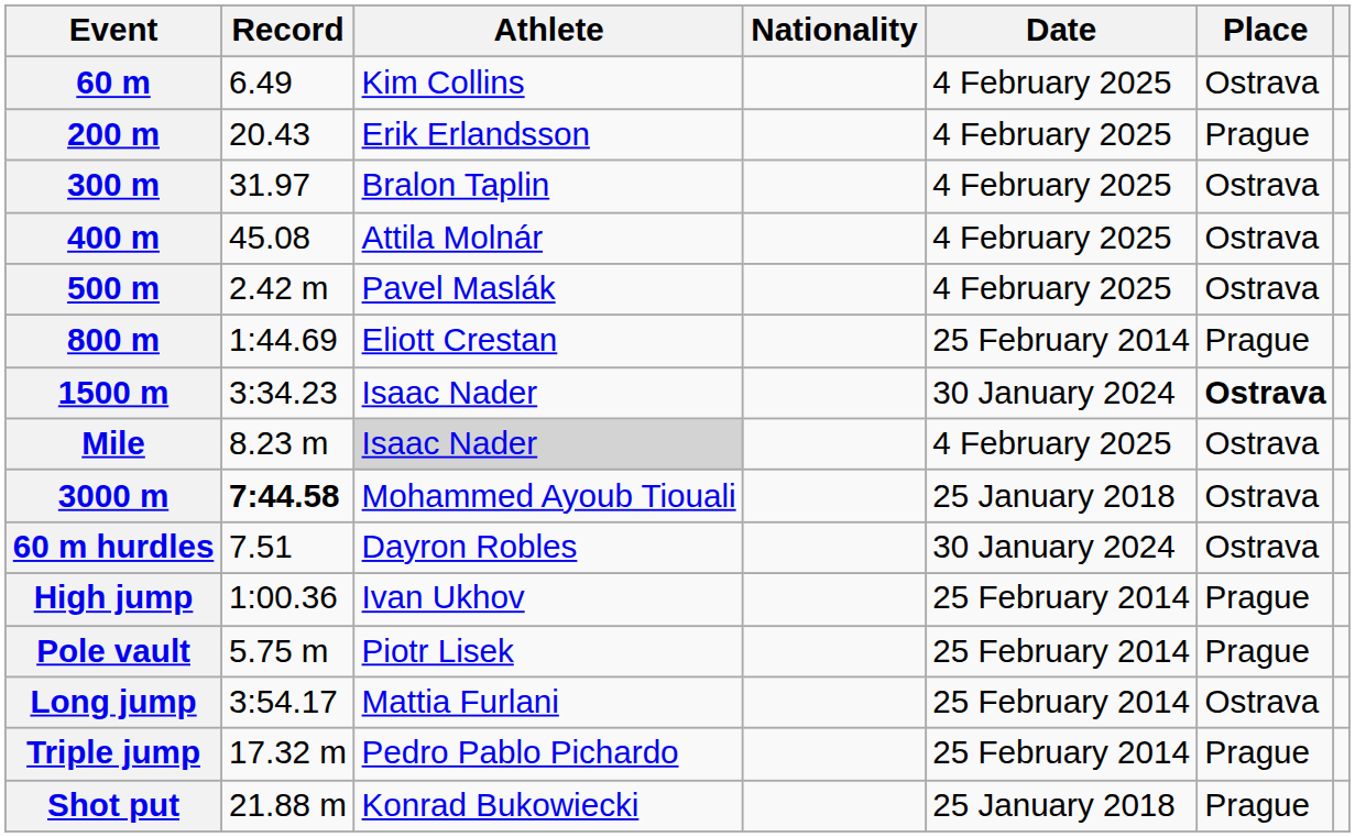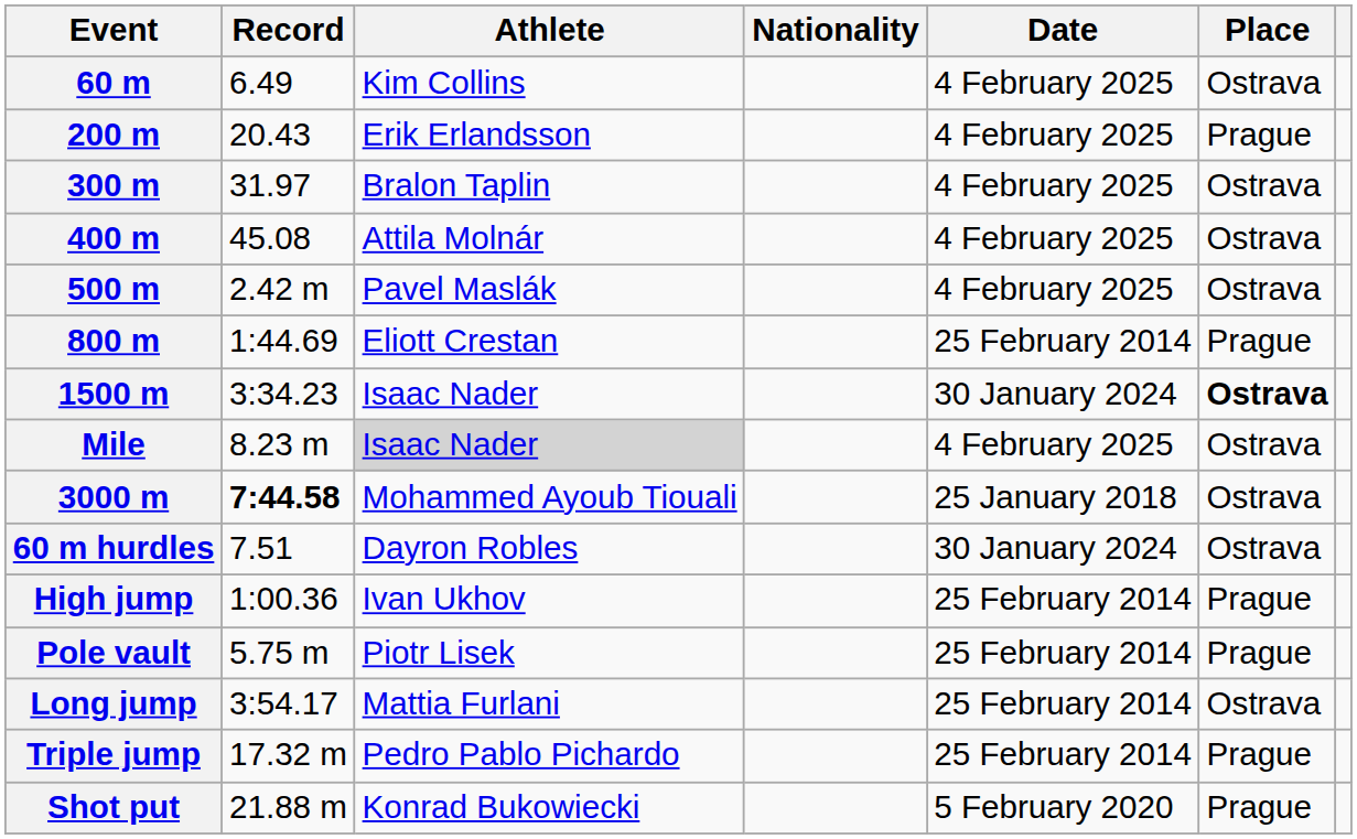Shot put | Date: 25 January 2018 -> 5 February 2020
